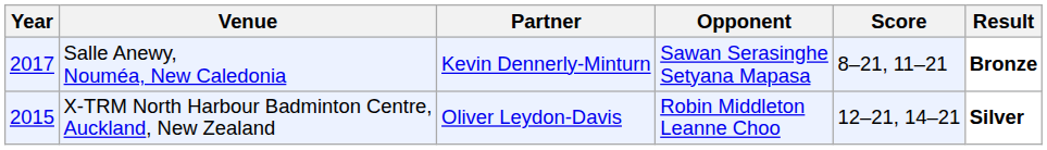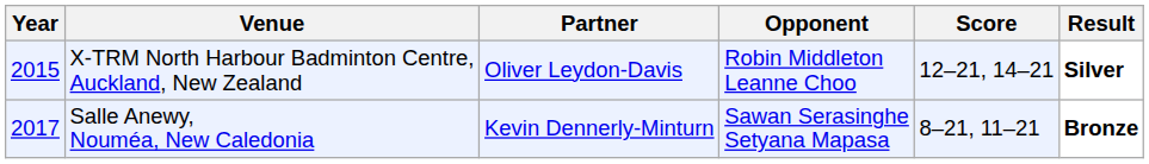rows swapped: X-TRM North Harbour Badminton Centre, Auckland, New Zealand <-> Salle Anewy, Nouméa, New Caledonia
